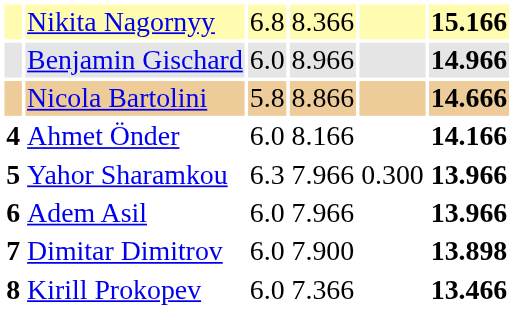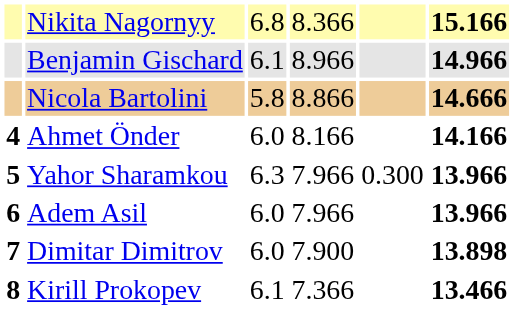Benjamin Gischard | column 3: 6.0 -> 6.1
Kirill Prokopev | column 3: 6.0 -> 6.1
